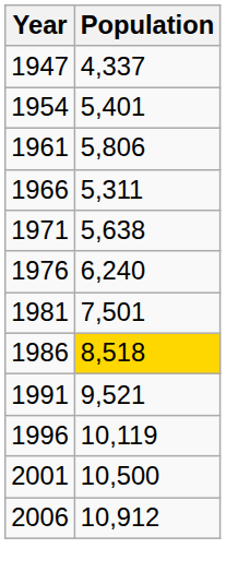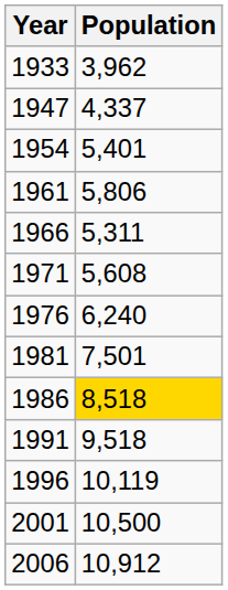+ row: 1933 | 3,962
1971 | Population: 5,638 -> 5,608
1991 | Population: 9,521 -> 9,518
